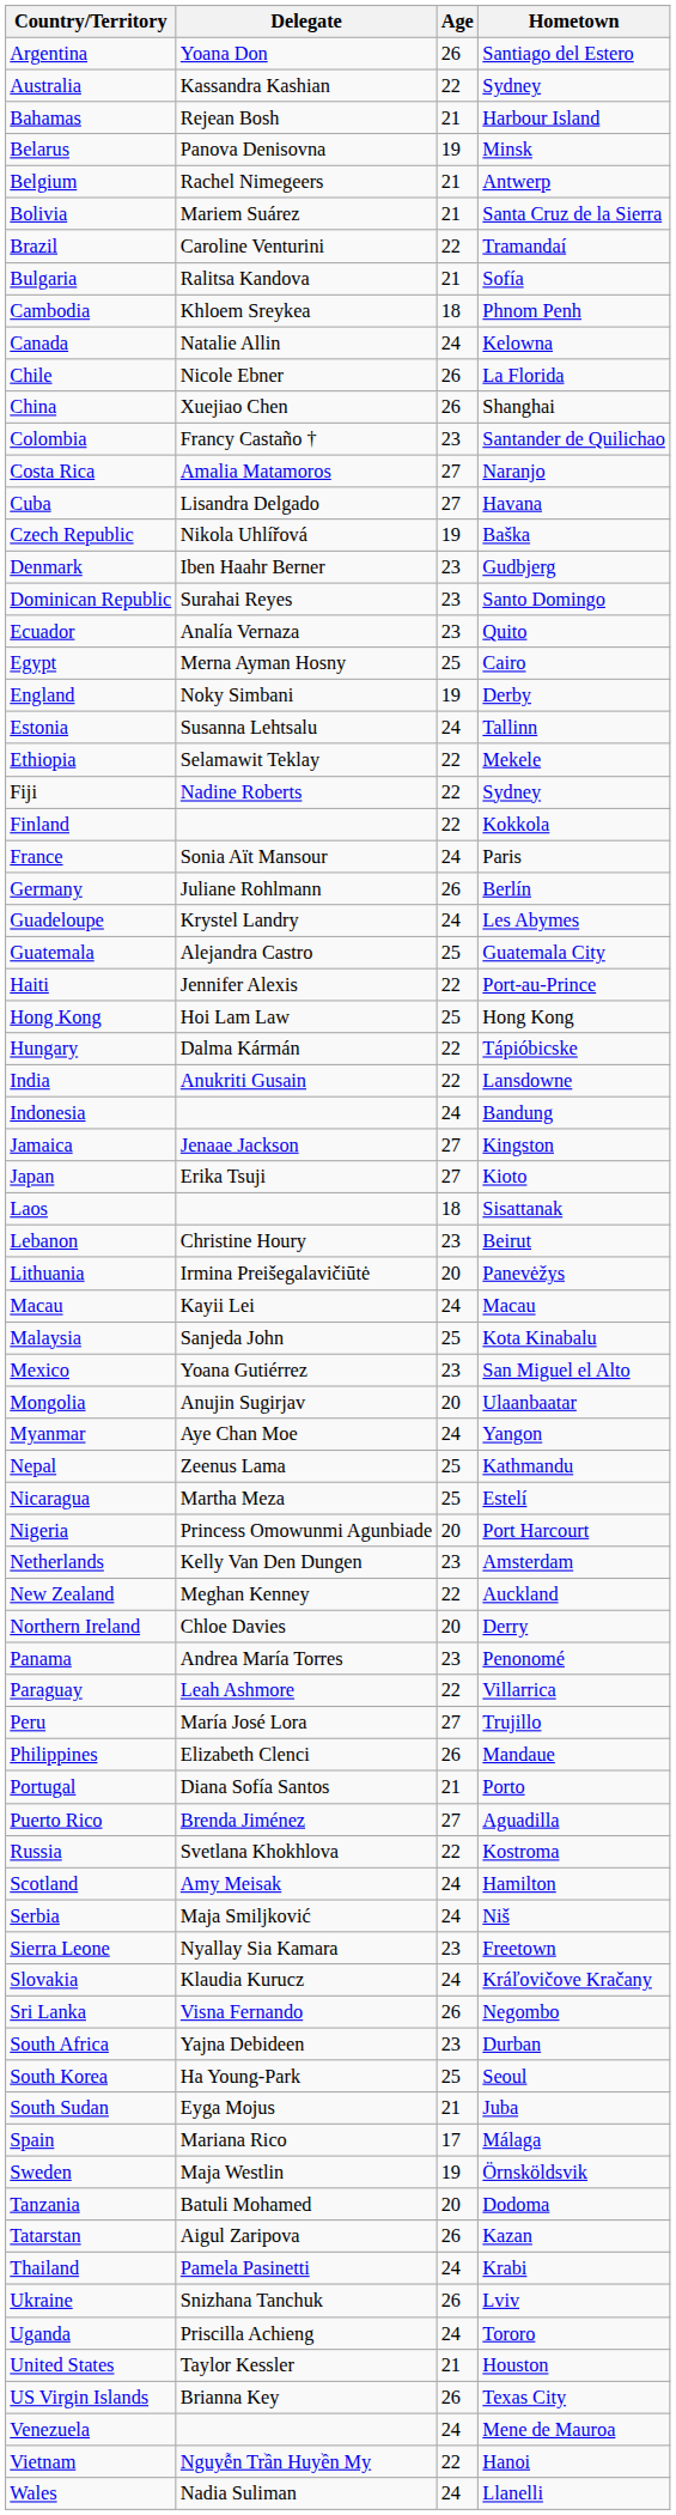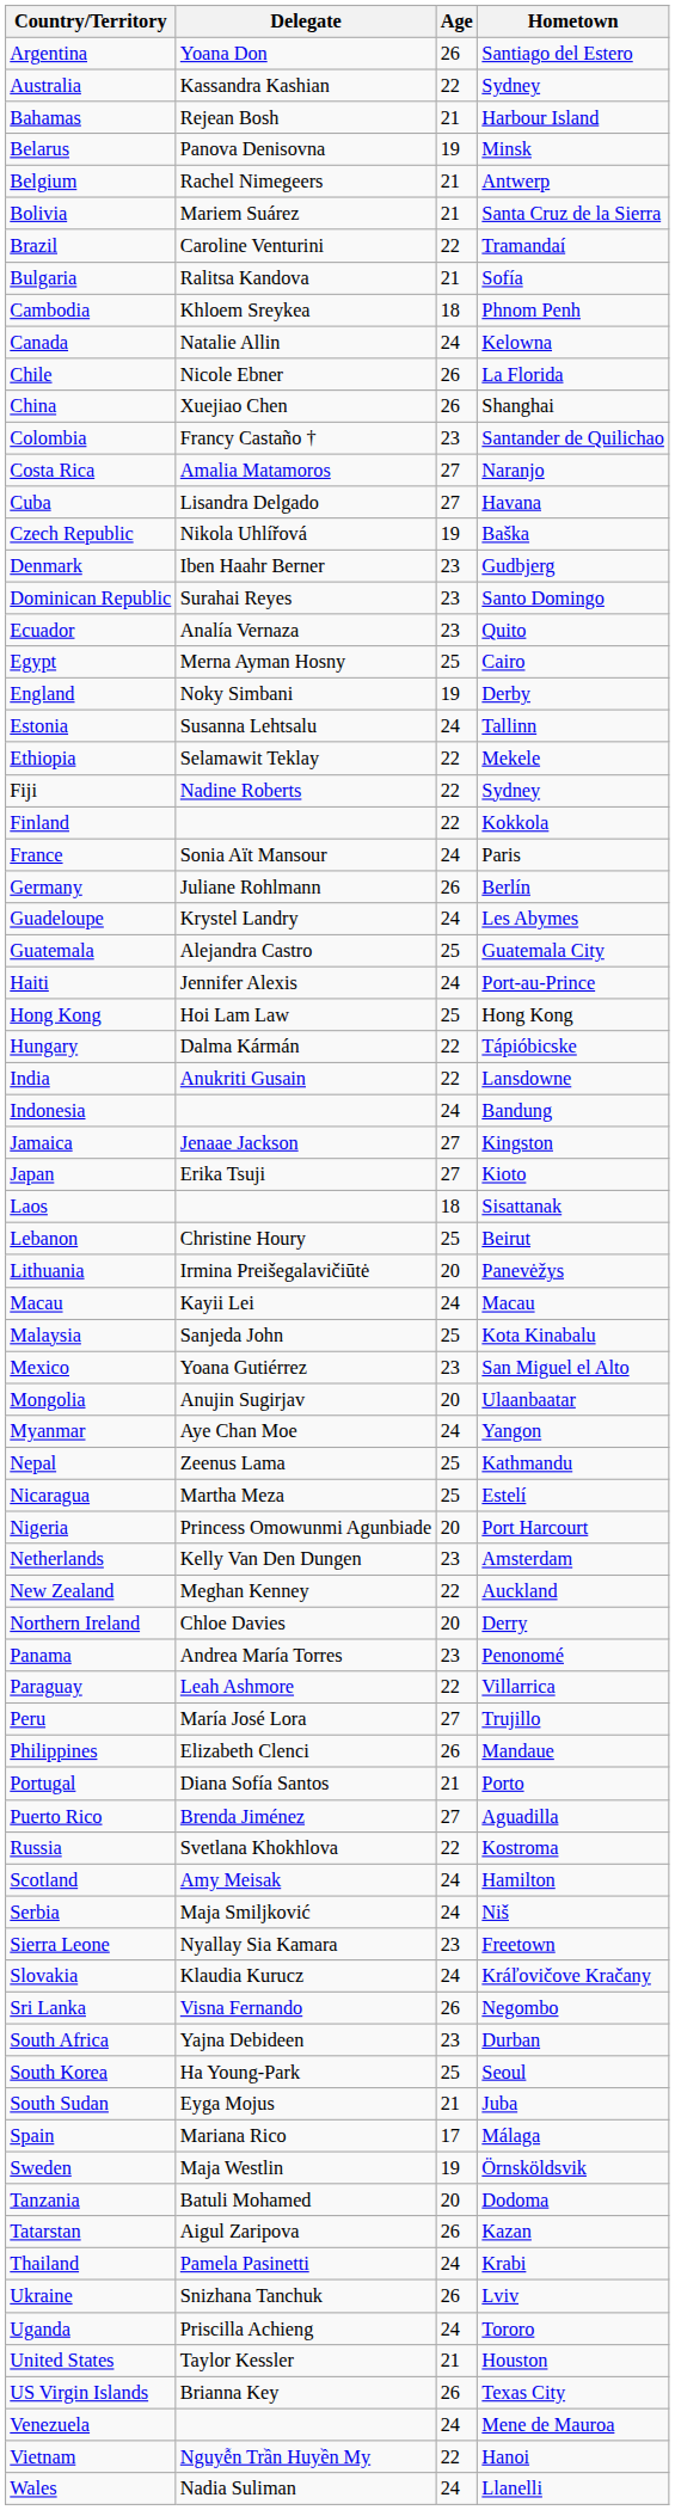Haiti | Age: 22 -> 24
Lebanon | Age: 23 -> 25
